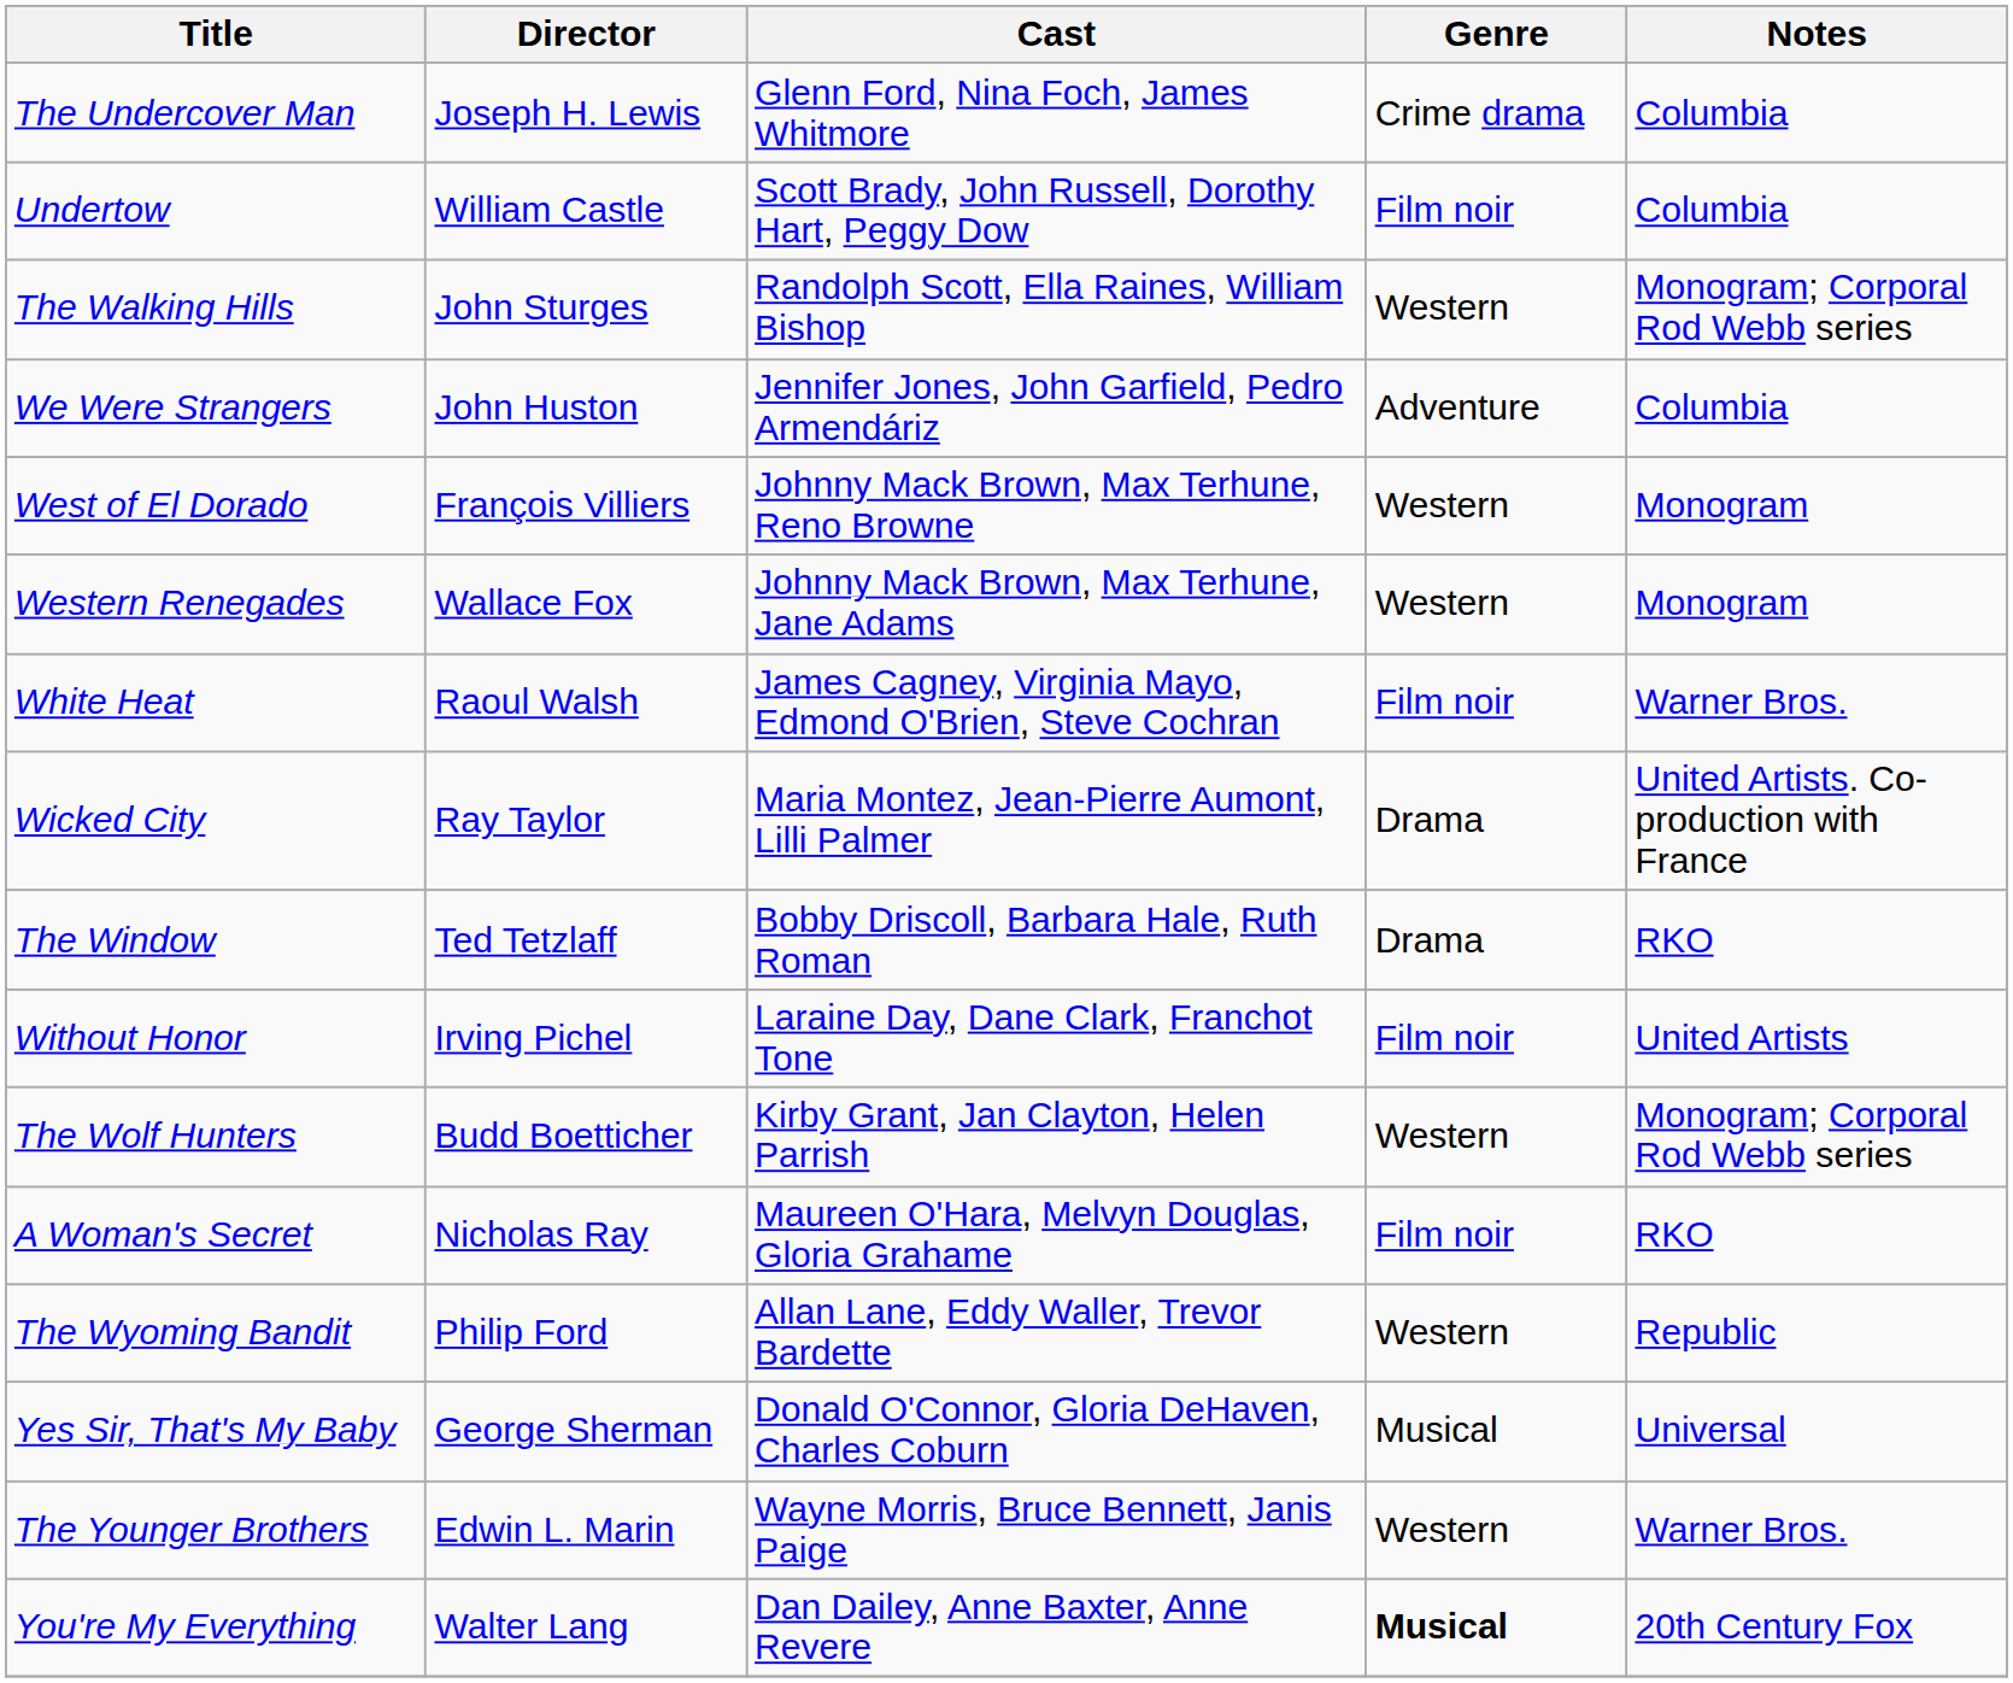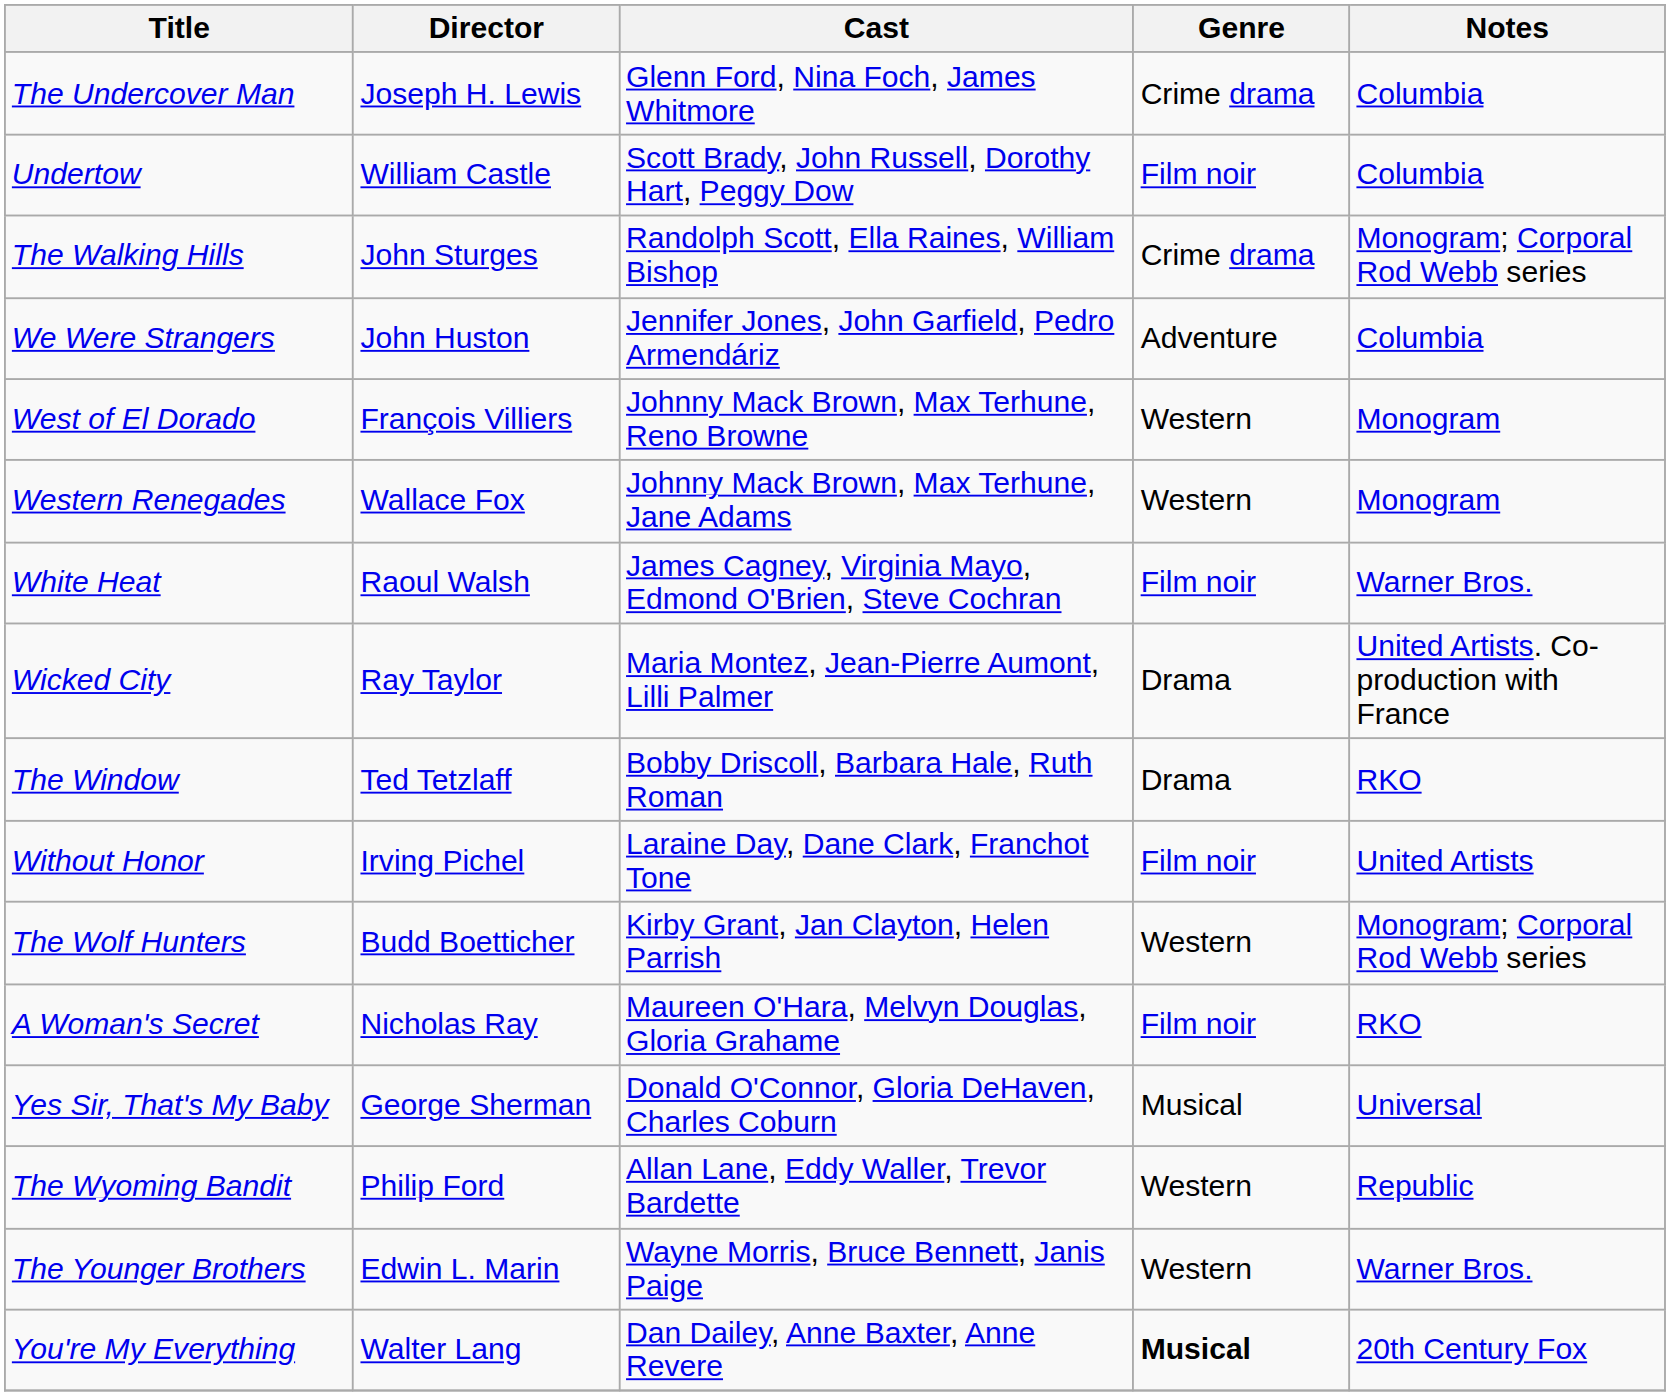The Walking Hills | Genre: Western -> Crime drama
rows swapped: The Wyoming Bandit <-> Yes Sir, That's My Baby
